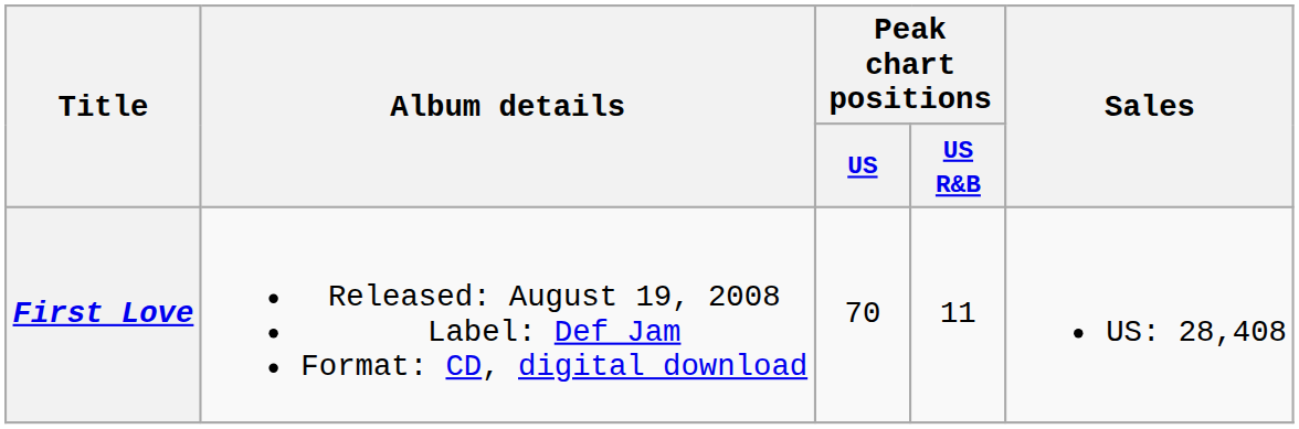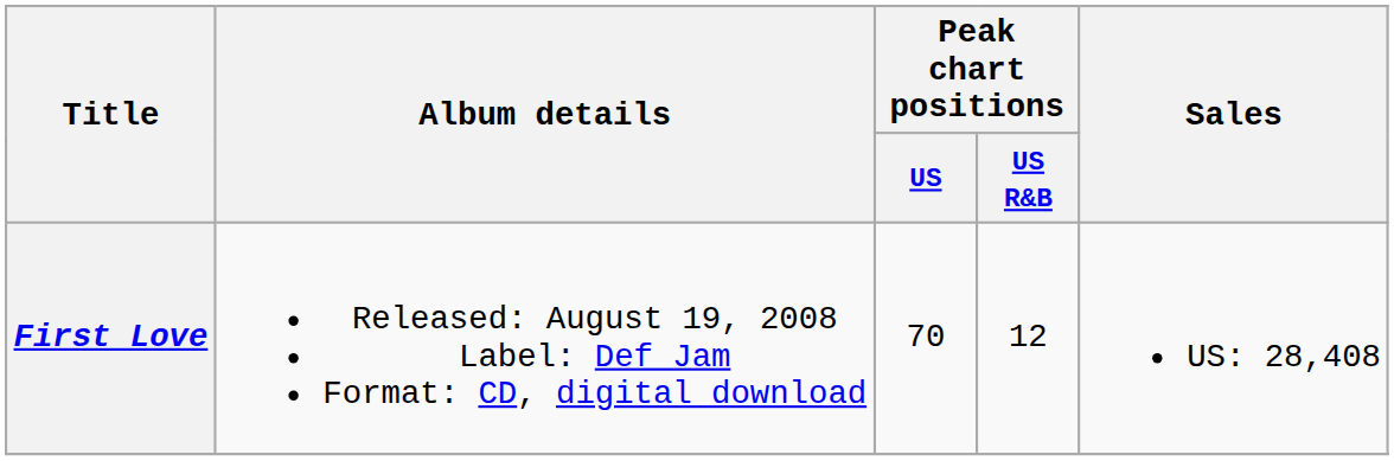First Love | Peak chart positions / US R&B: 11 -> 12
